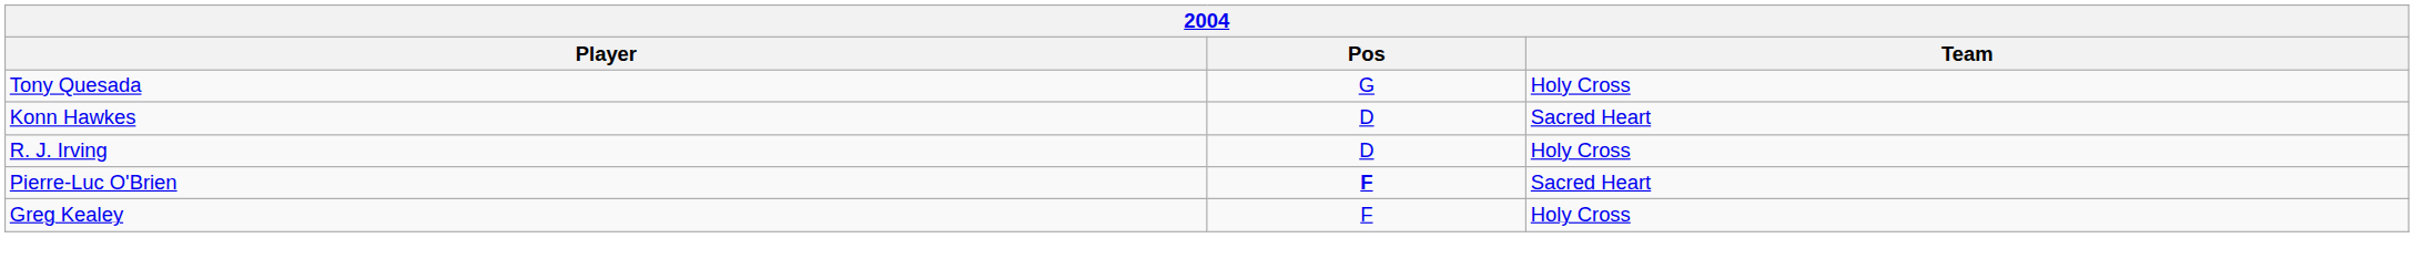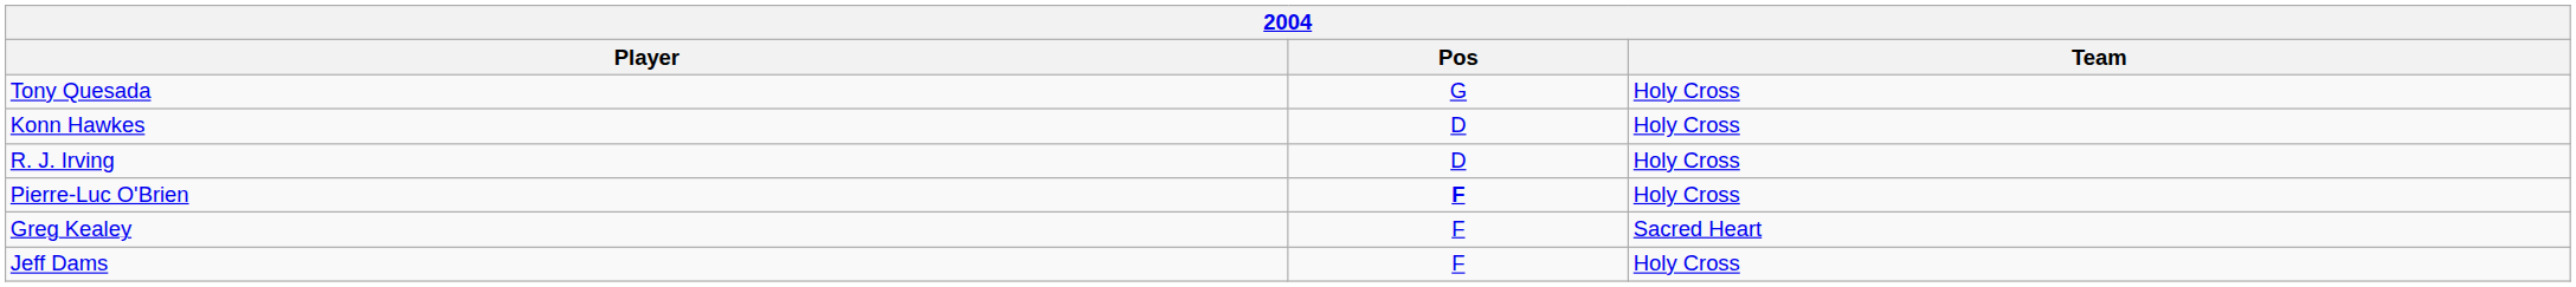Konn Hawkes | Team: Sacred Heart -> Holy Cross
Pierre-Luc O'Brien | Team: Sacred Heart -> Holy Cross
Greg Kealey | Team: Holy Cross -> Sacred Heart
+ row: Jeff Dams | F | Holy Cross
